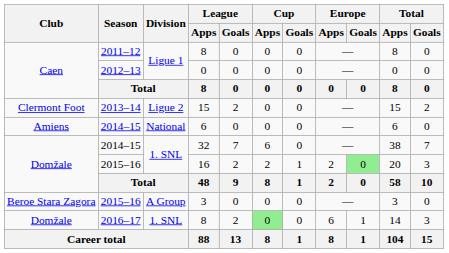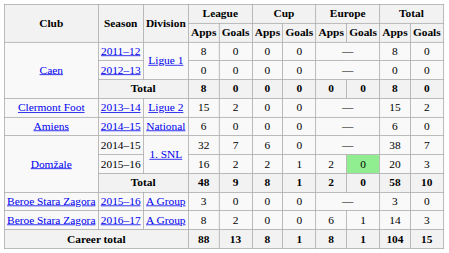2016–17 / 8 | Club: Domžale -> Beroe Stara Zagora
2016–17 / 8 | Division: 1. SNL -> A Group
2016–17 / 8 | Cup / Apps: lightgreen background -> no background
